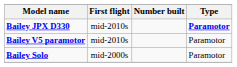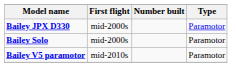Bailey JPX D330 | First flight: mid-2010s -> mid-2000s
Bailey JPX D330 | Type: bold -> normal
rows swapped: Bailey Solo <-> Bailey V5 paramotor
